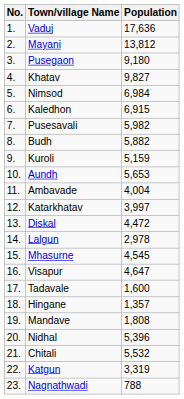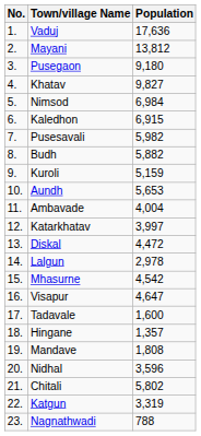Mhasurne | Population: 4,545 -> 4,542
Nidhal | Population: 5,396 -> 3,596
Chitali | Population: 5,532 -> 5,802
